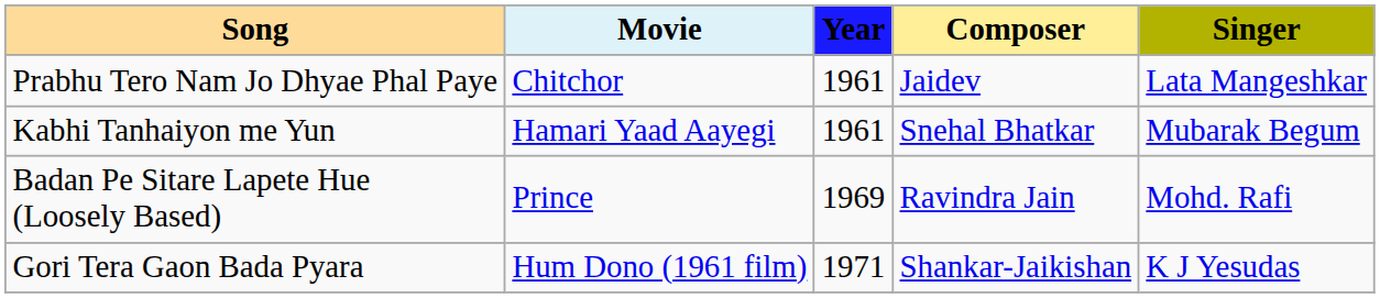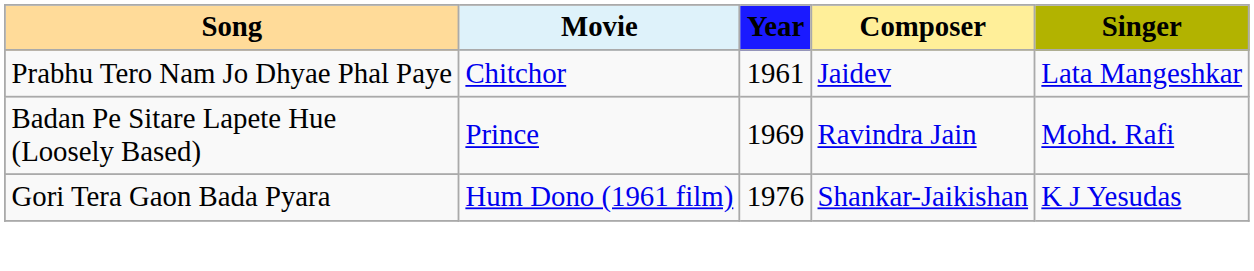- row: Kabhi Tanhaiyon me Yun | Hamari Yaad Aayegi | 1961 | Snehal Bhatkar | Mubarak Begum
Gori Tera Gaon Bada Pyara | Year: 1971 -> 1976
